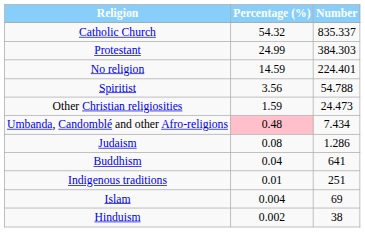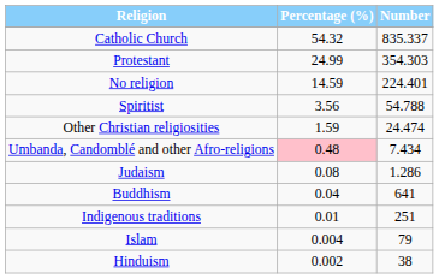Protestant | Number: 384.303 -> 354.303
Other Christian religiosities | Number: 24.473 -> 24.474
Islam | Number: 69 -> 79
